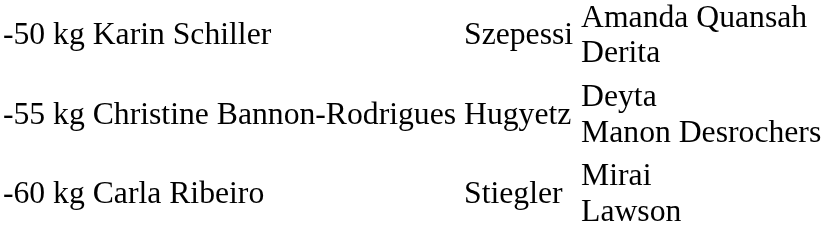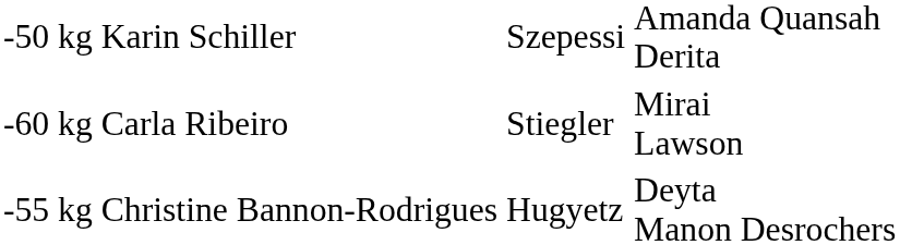rows swapped: -55 kg <-> -60 kg
